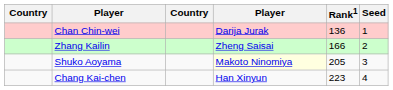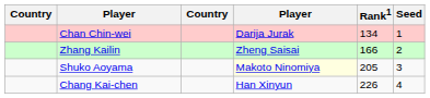Chan Chin-wei | Rank1: 136 -> 134
Chang Kai-chen | Rank1: 223 -> 226
